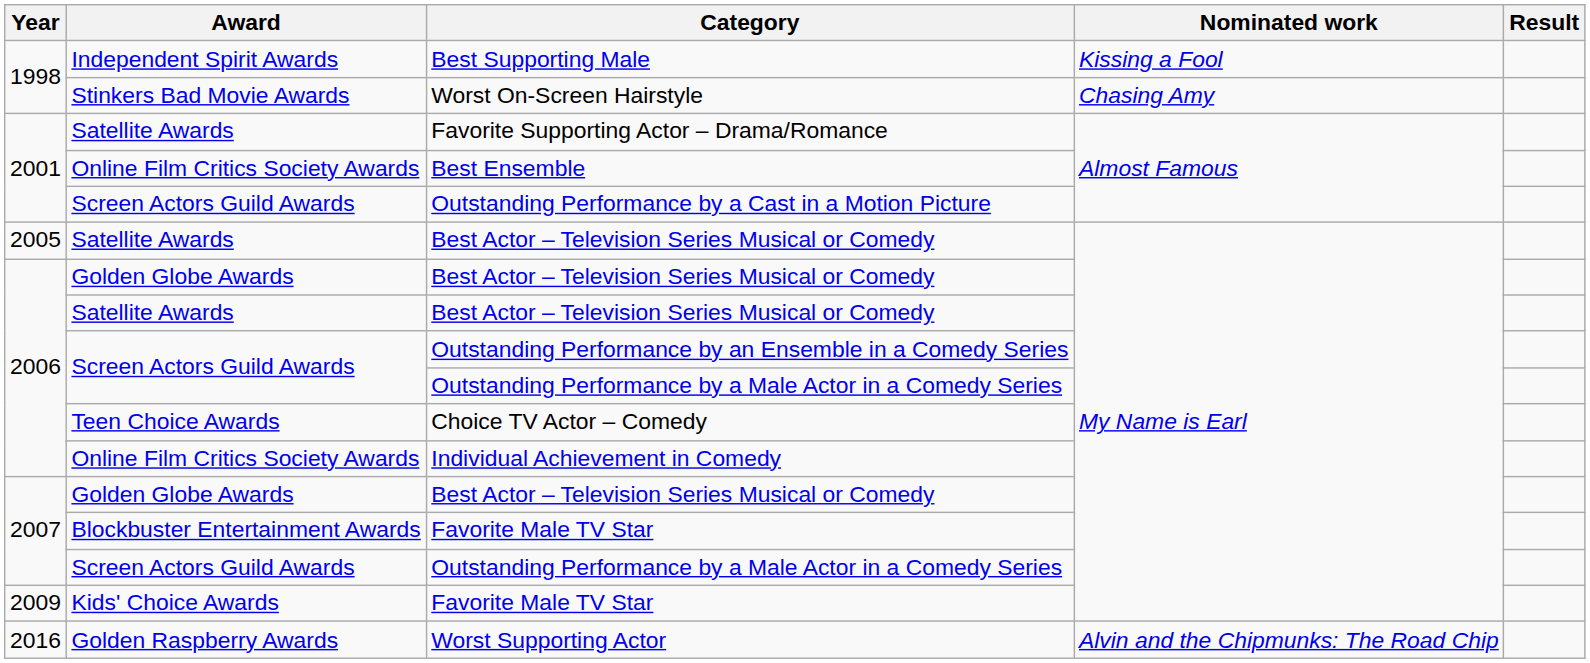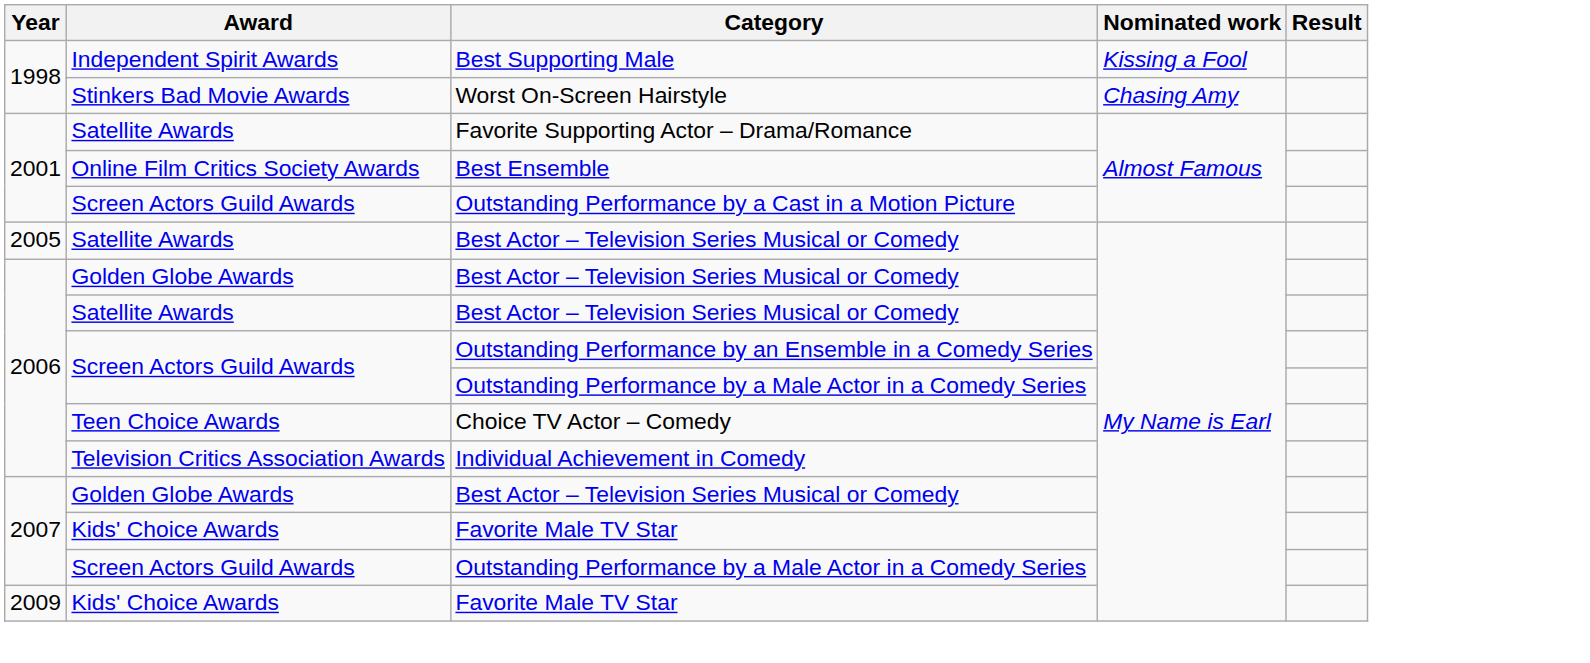Individual Achievement in Comedy | Award: Online Film Critics Society Awards -> Television Critics Association Awards
2007 / Favorite Male TV Star | Award: Blockbuster Entertainment Awards -> Kids' Choice Awards
- row: 2016 | Golden Raspberry Awards | Worst Supporting Actor | Alvin and the Chipmunks: The Road Chip
